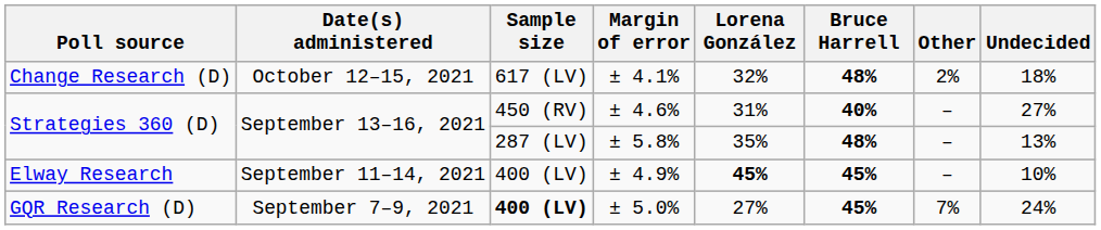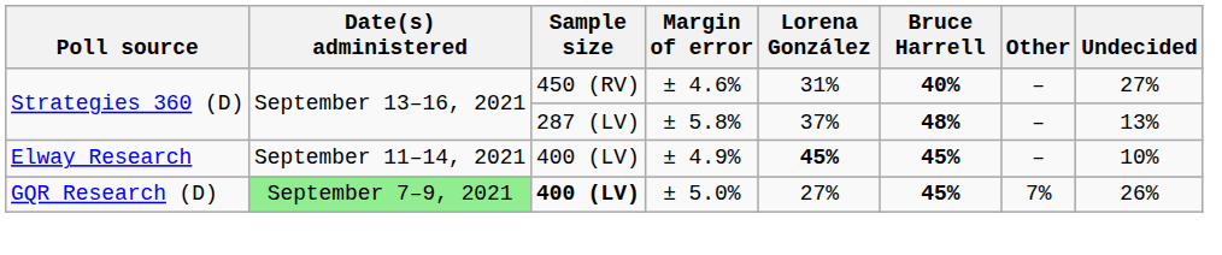- row: Change Research (D) | October 12–15, 2021 | 617 (LV) | ± 4.1% | 32% | 48% | 2% | 18%
± 5.8% | Lorena González: 35% -> 37%
± 5.0% | Date(s) administered: no background -> lightgreen background
± 5.0% | Undecided: 24% -> 26%
